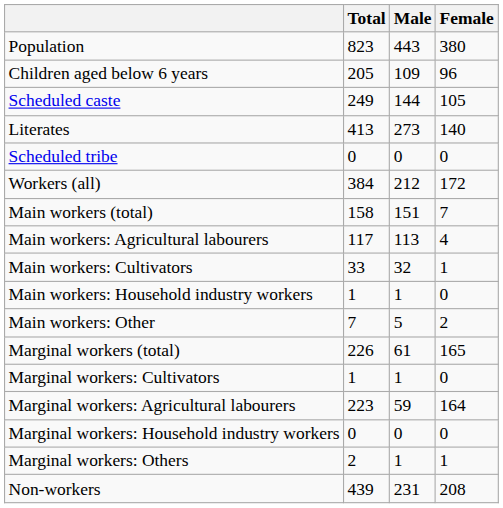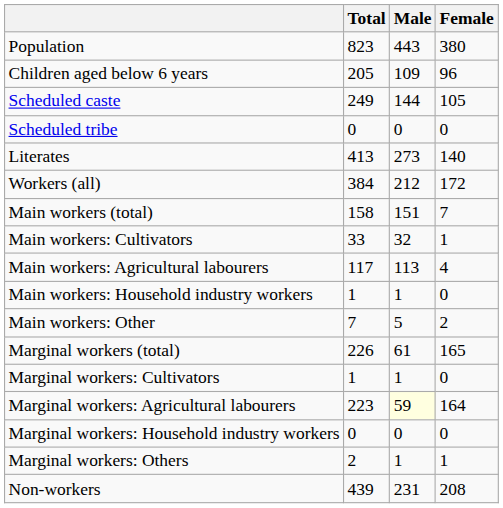rows swapped: Scheduled tribe <-> Literates
rows swapped: Main workers: Cultivators <-> Main workers: Agricultural labourers
Marginal workers: Agricultural labourers | Male: no background -> lightyellow background
